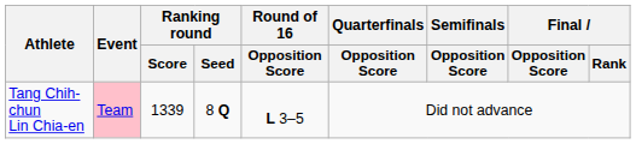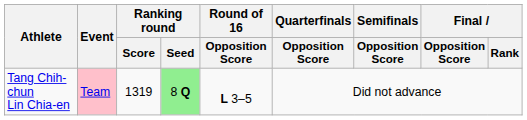Tang Chih-chun Lin Chia-en | Ranking round / Score: 1339 -> 1319
Tang Chih-chun Lin Chia-en | Ranking round / Seed: no background -> lightgreen background
